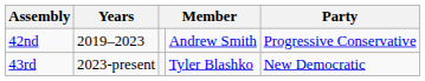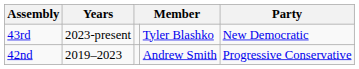rows swapped: 42nd <-> 43rd
